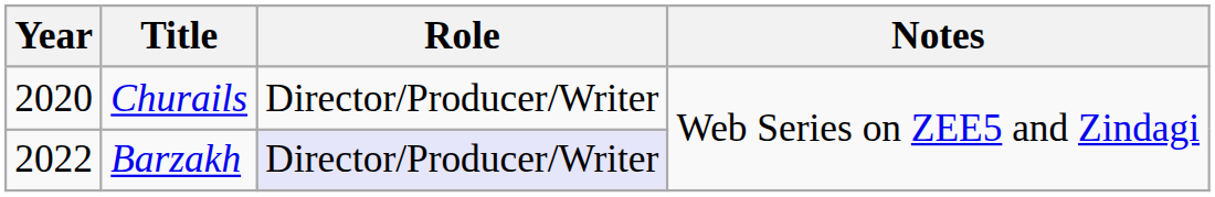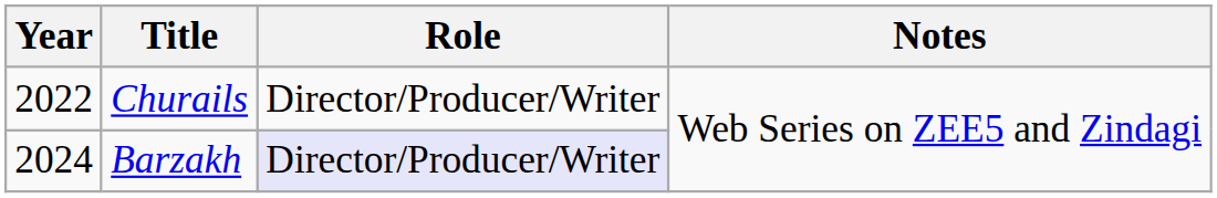Churails | Year: 2020 -> 2022
Barzakh | Year: 2022 -> 2024
